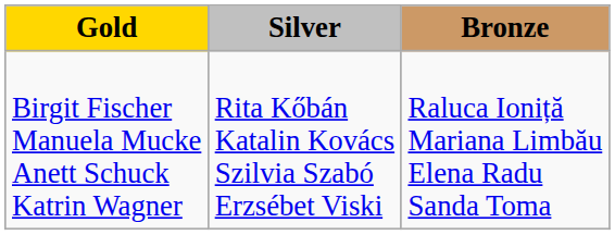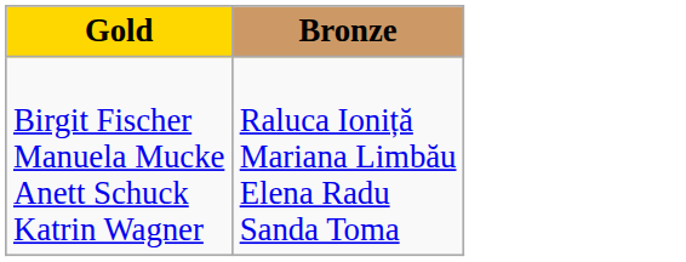- column: Silver | Rita Kőbán Katalin Kovács Szilvia Szabó Erzsébet Viski
